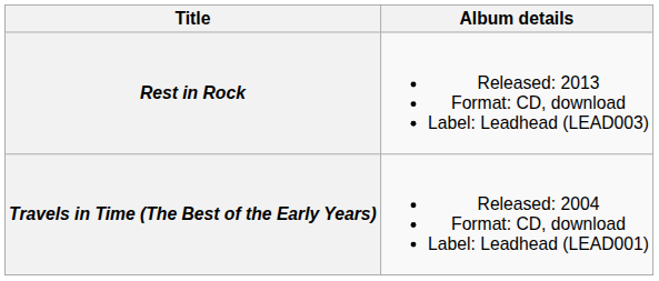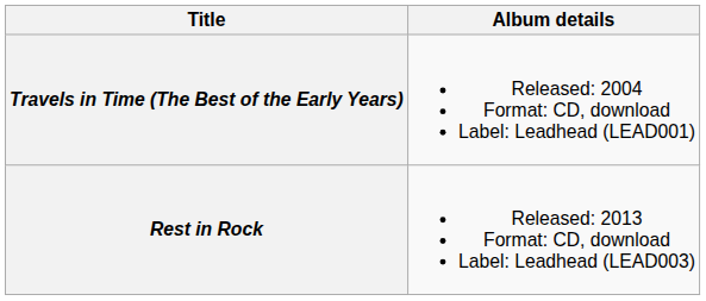rows swapped: Travels in Time (The Best of the Early Years) <-> Rest in Rock
